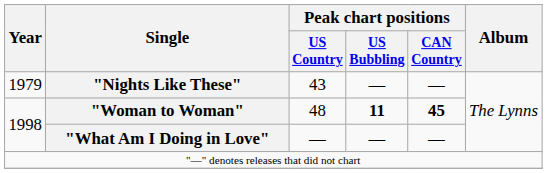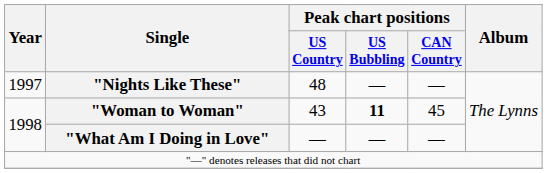"Nights Like These" | Year: 1979 -> 1997
"Nights Like These" | Peak chart positions / US Country: 43 -> 48
"Woman to Woman" | Peak chart positions / US Country: 48 -> 43
"Woman to Woman" | Peak chart positions / CAN Country: bold -> normal
